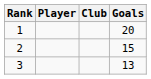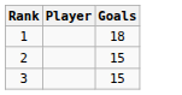- column: Club
1 | Goals: 20 -> 18
3 | Goals: 13 -> 15
